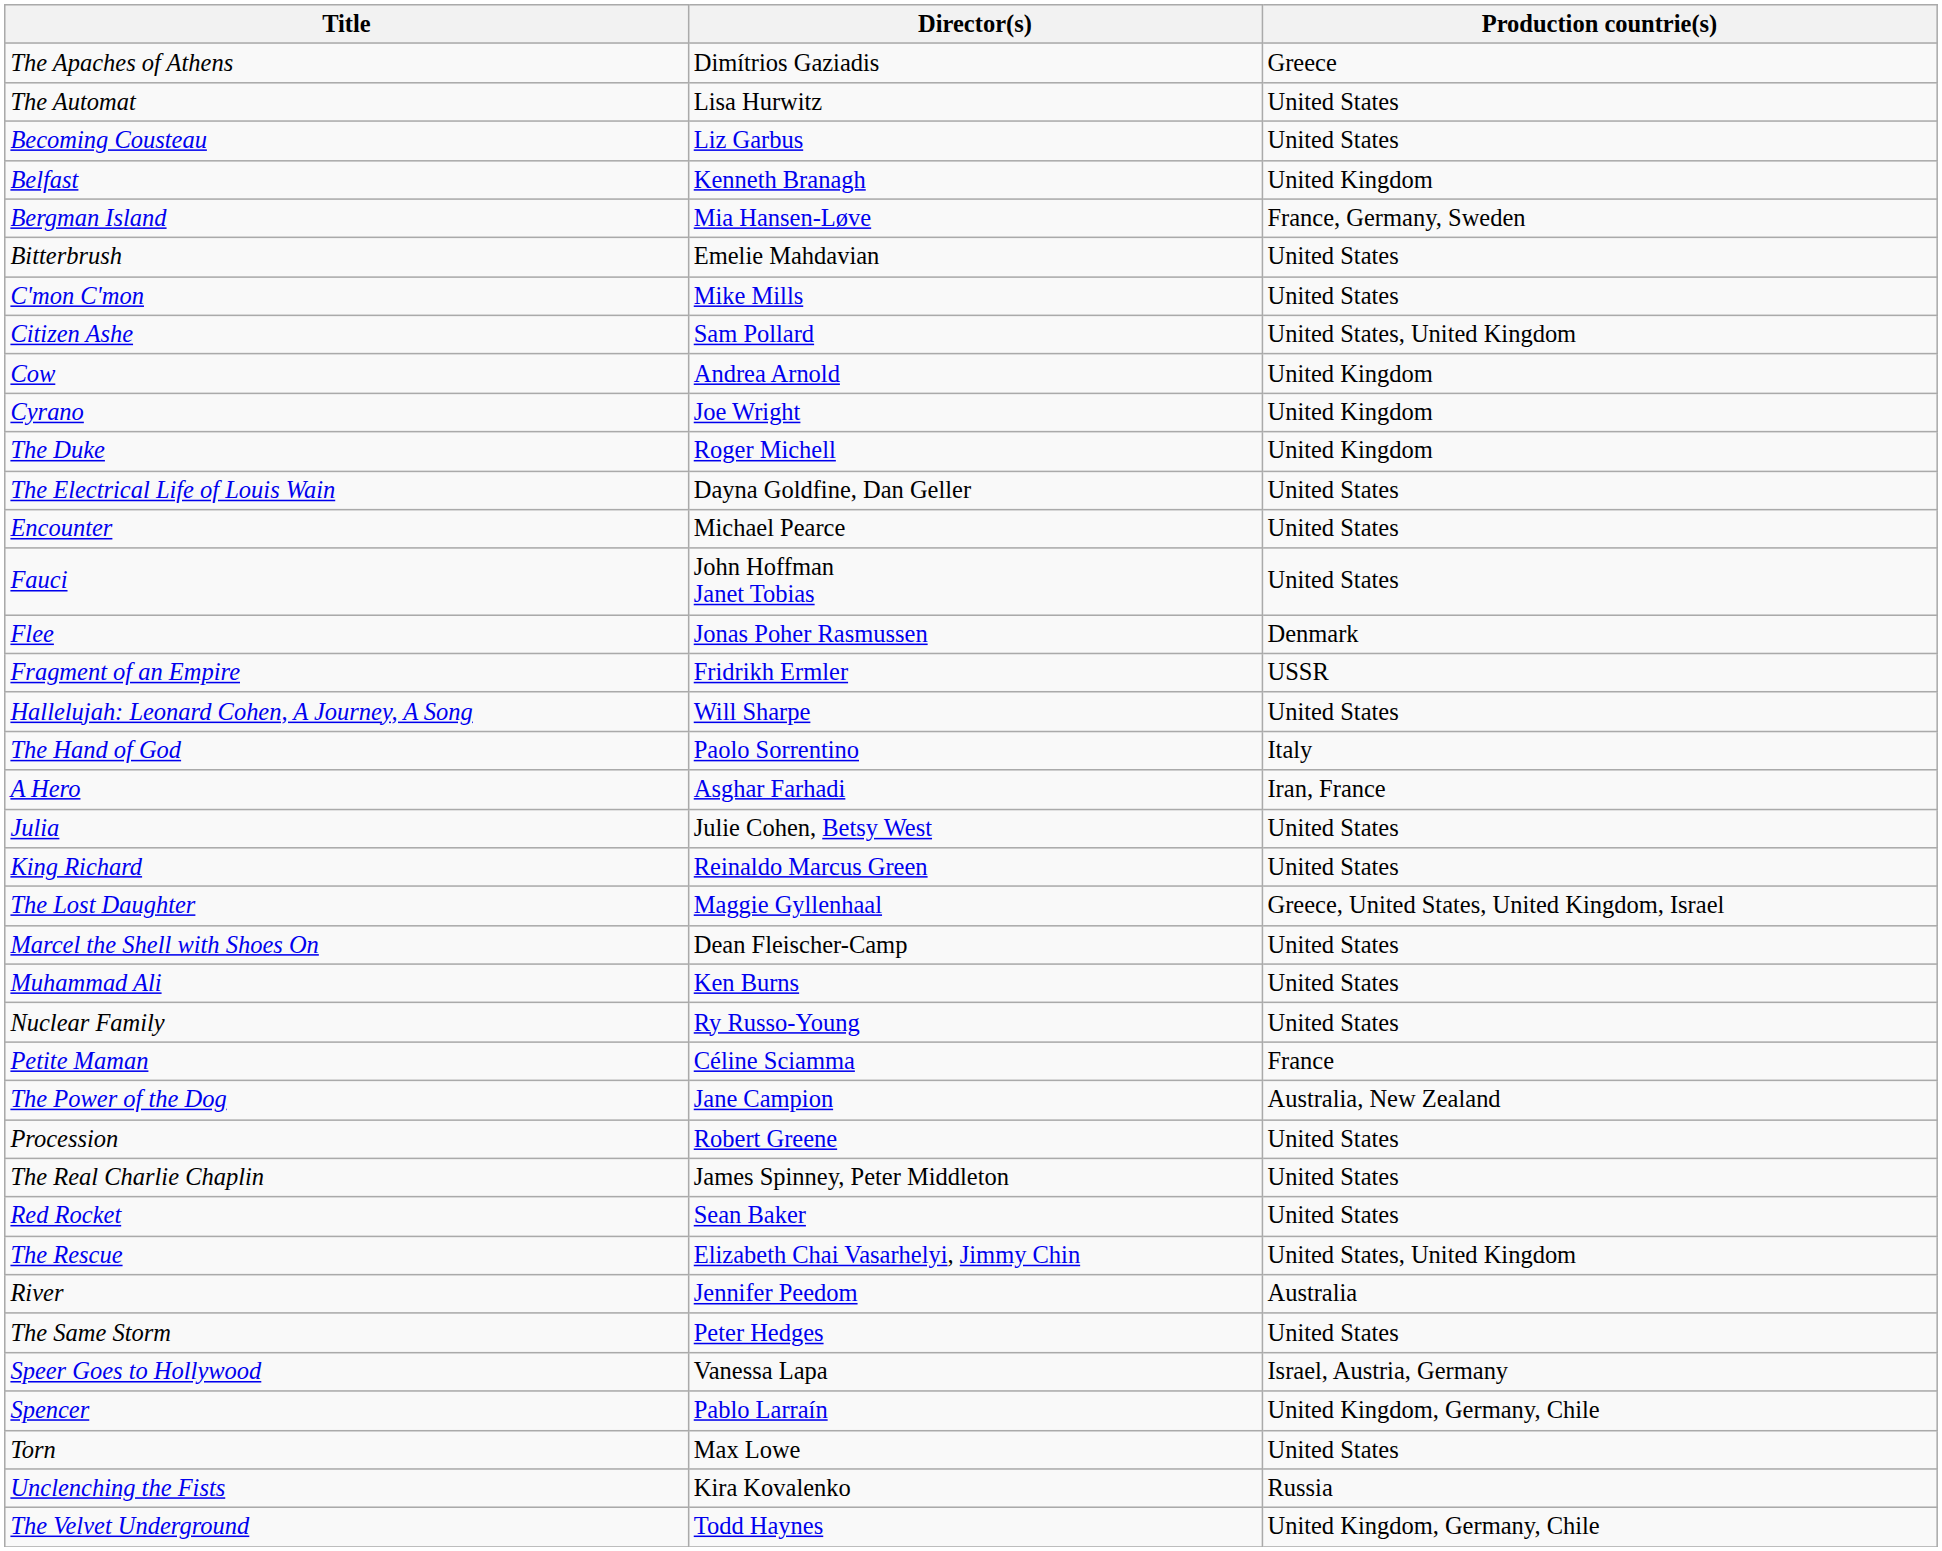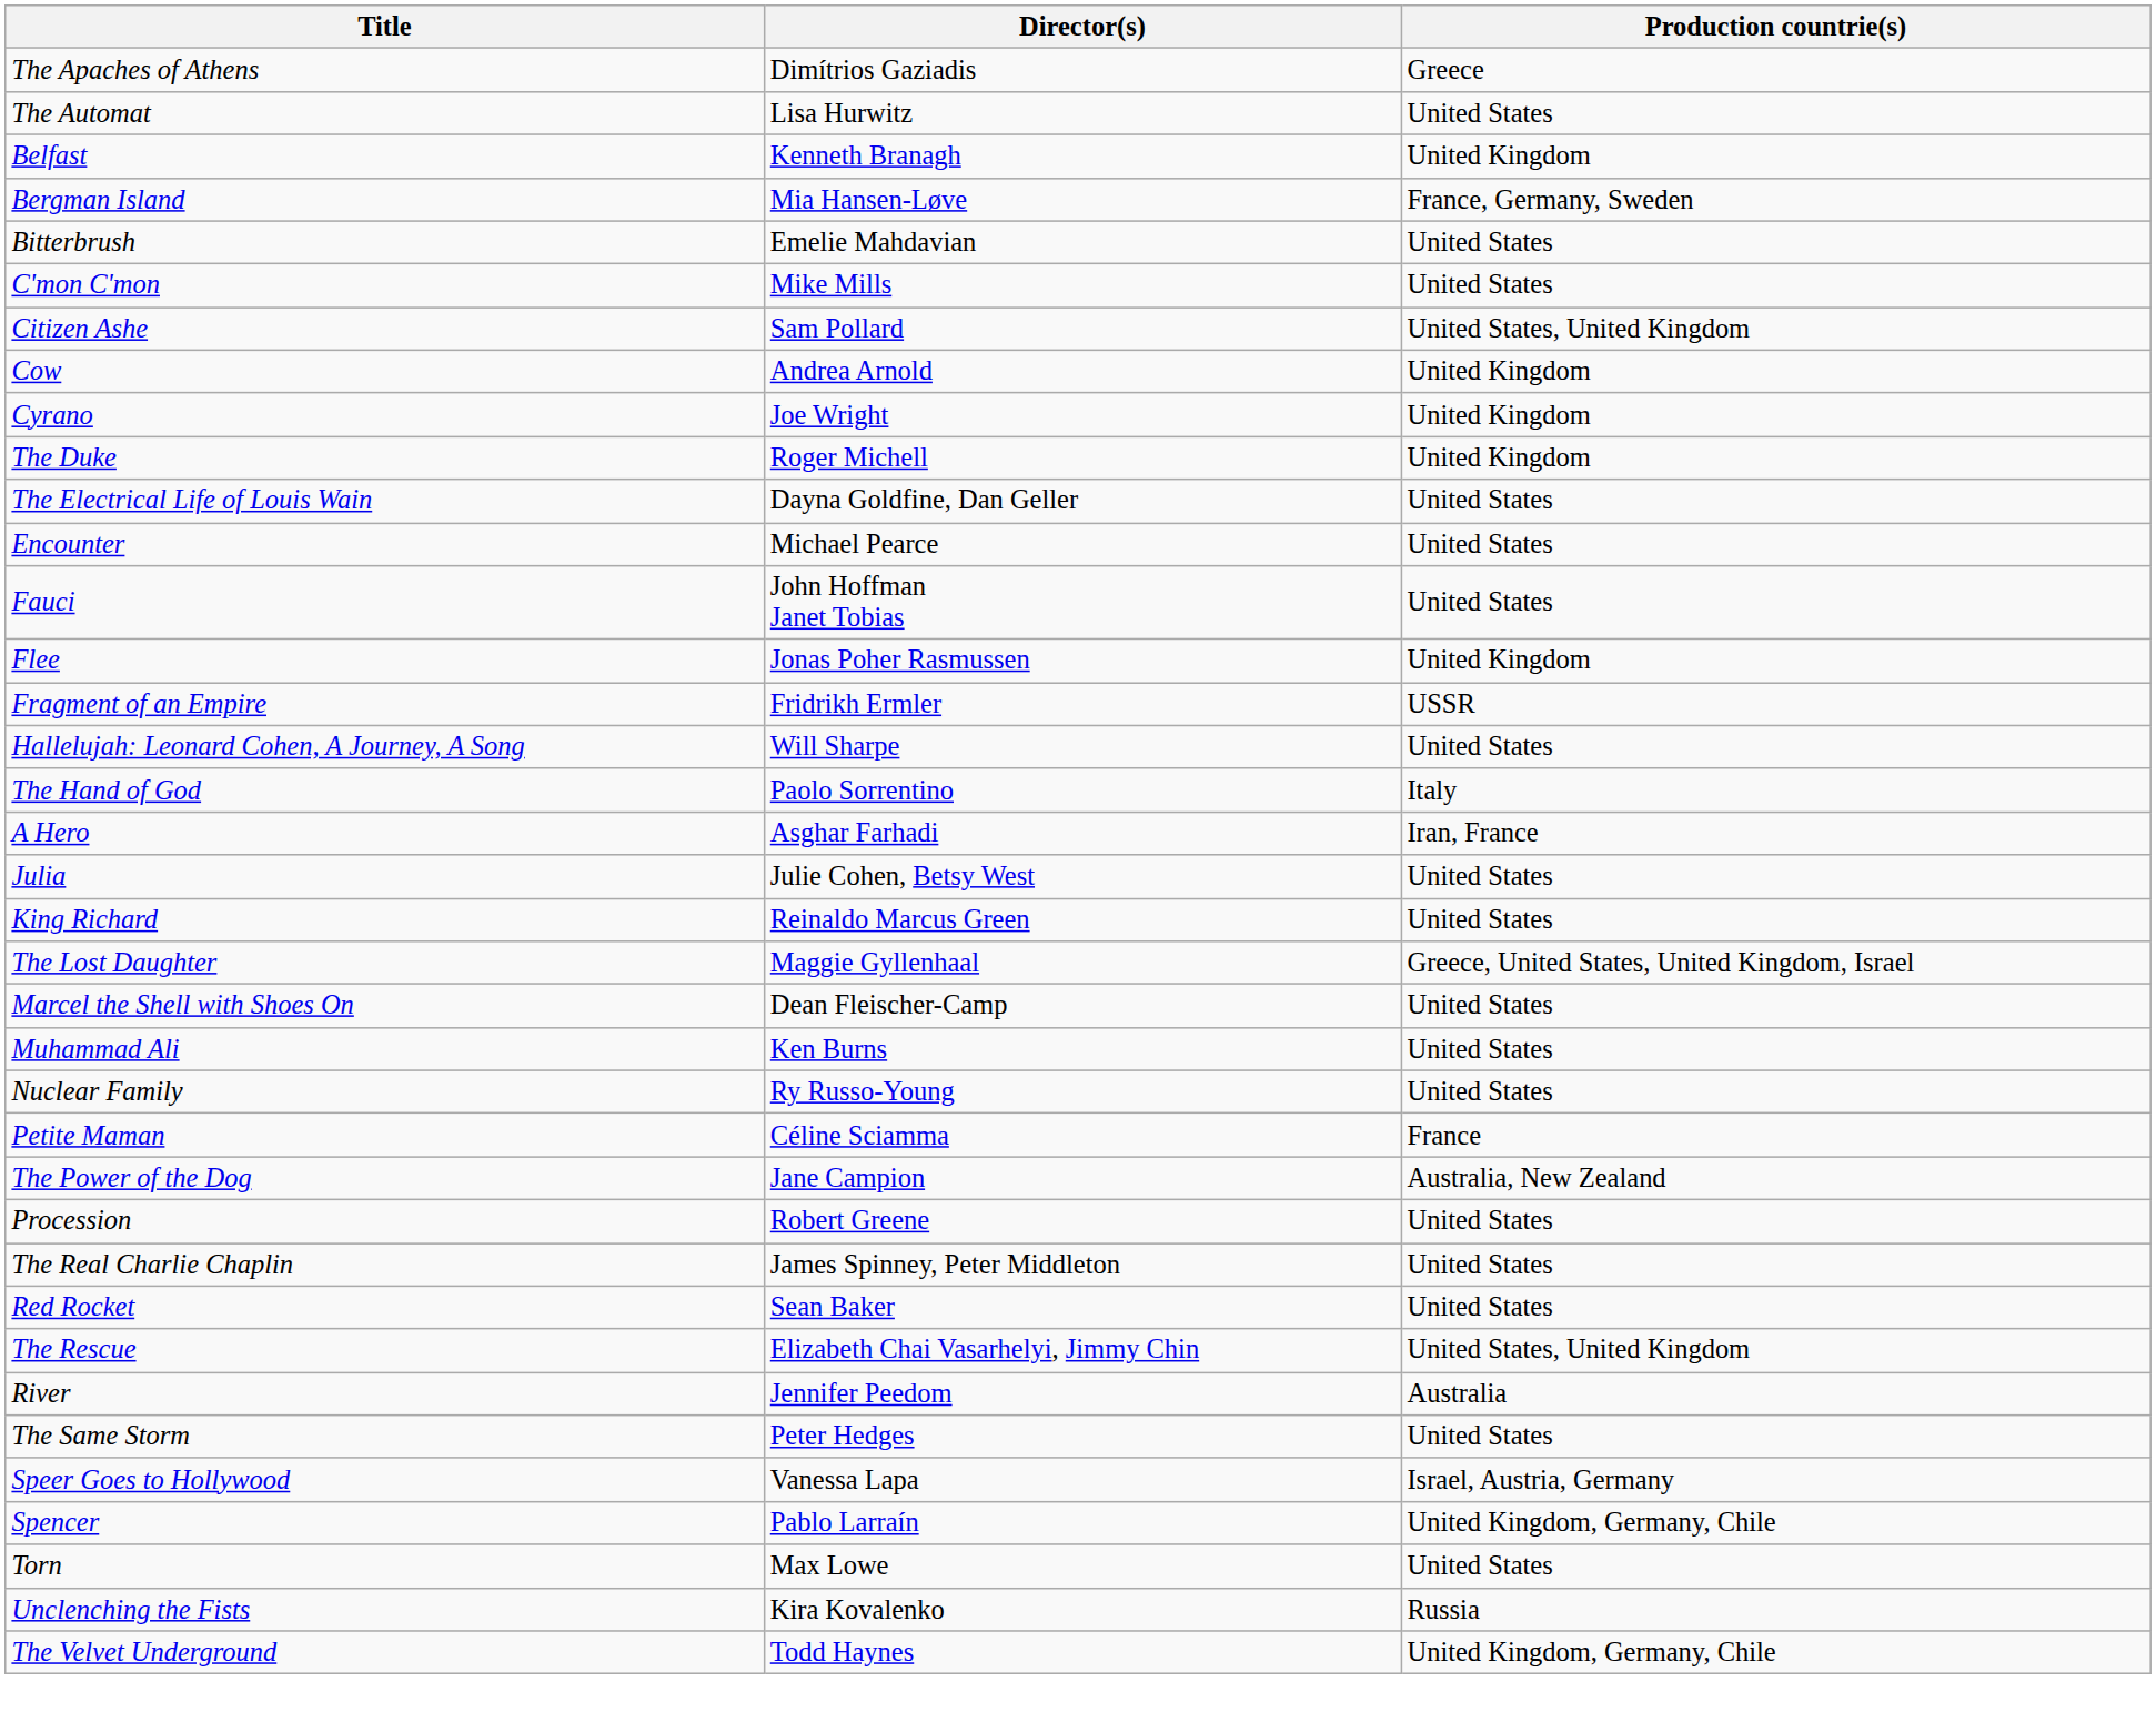- row: Becoming Cousteau | Liz Garbus | United States
Flee | Production countrie(s): Denmark -> United Kingdom
